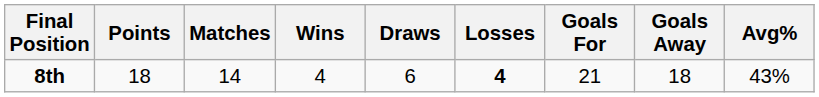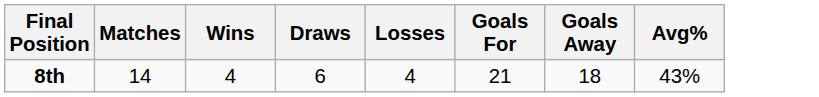- column: Points | 18
8th | Losses: bold -> normal
